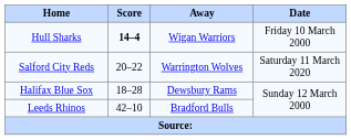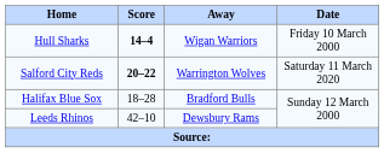Salford City Reds | Score: normal -> bold
Halifax Blue Sox | Away: Dewsbury Rams -> Bradford Bulls
Leeds Rhinos | Away: Bradford Bulls -> Dewsbury Rams
